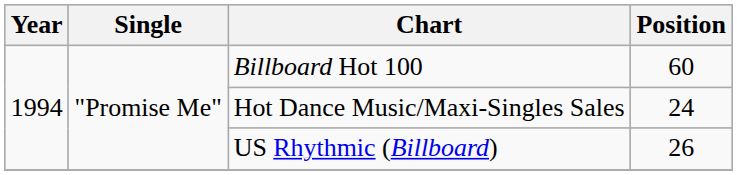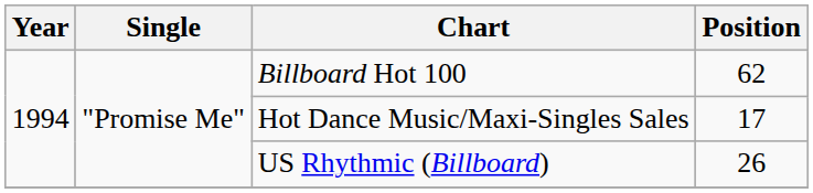Billboard Hot 100 | Position: 60 -> 62
Hot Dance Music/Maxi-Singles Sales | Position: 24 -> 17
